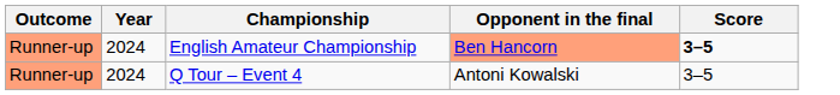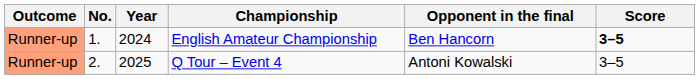+ column: No. | 1. | 2.
English Amateur Championship | Opponent in the final: lightsalmon background -> no background
Q Tour – Event 4 | Year: 2024 -> 2025
